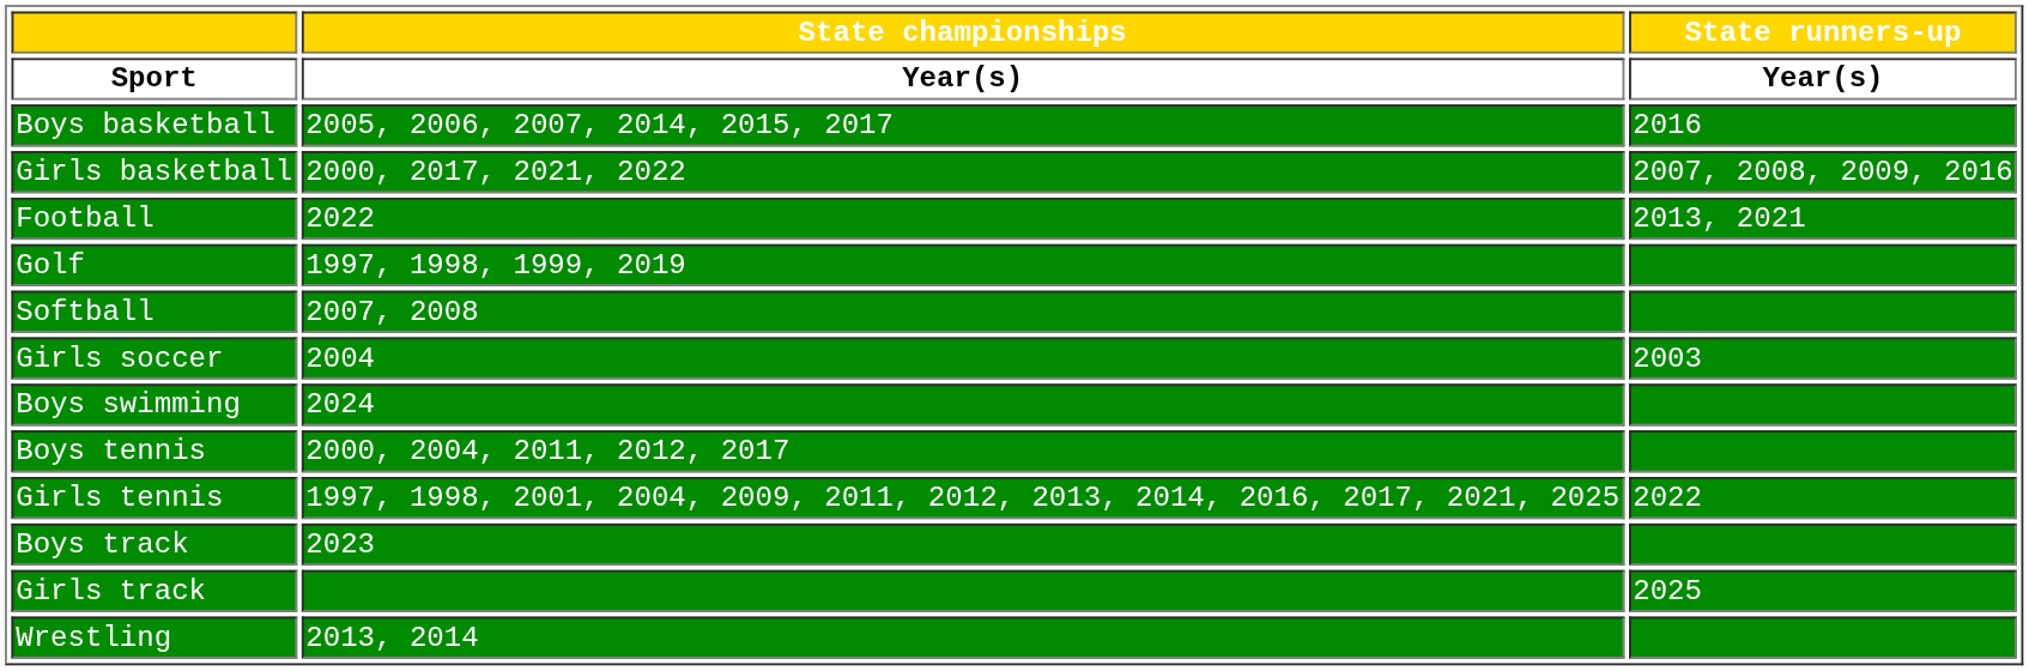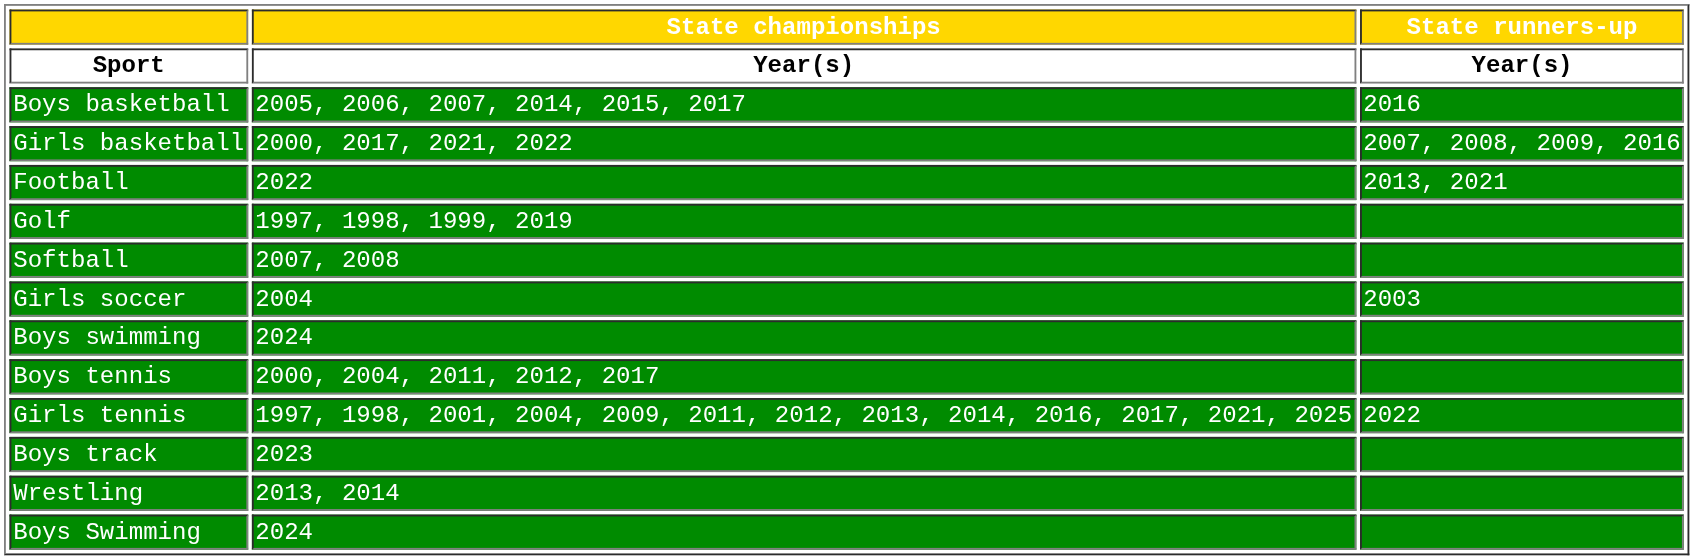- row: Girls track | 2025
+ row: Boys Swimming | 2024
